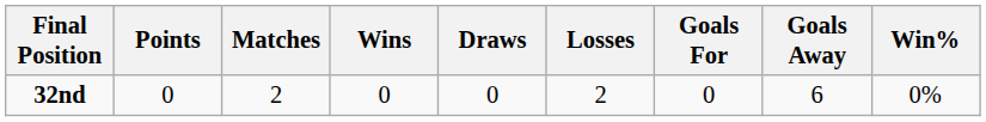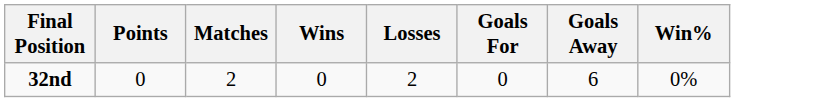- column: Draws | 0
